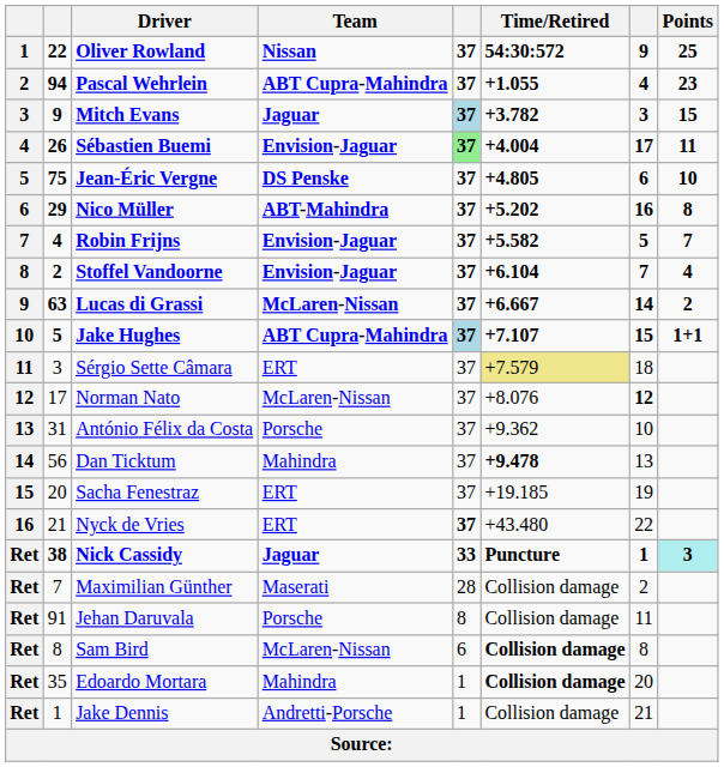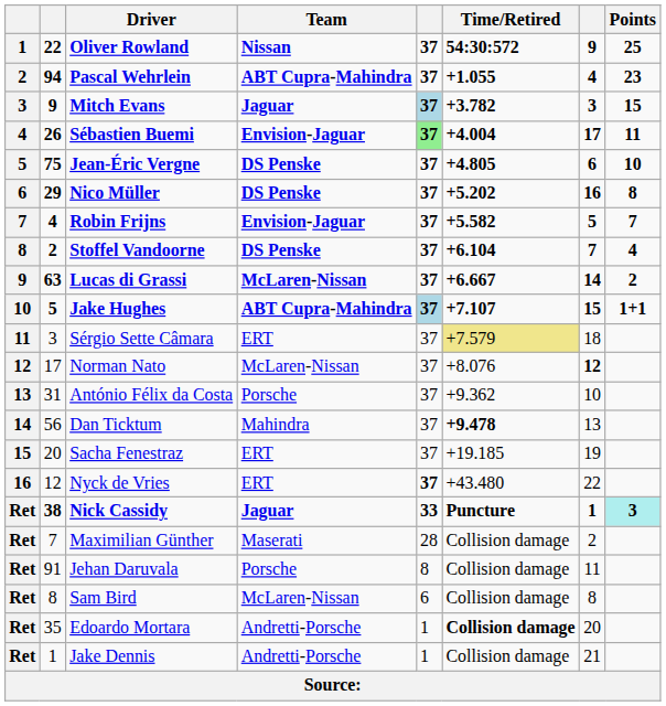Nico Müller | Team: ABT-Mahindra -> DS Penske
Stoffel Vandoorne | Team: Envision-Jaguar -> DS Penske
Nyck de Vries | column 2: 21 -> 12
Sam Bird | Time/Retired: bold -> normal
Edoardo Mortara | Team: Mahindra -> Andretti-Porsche
